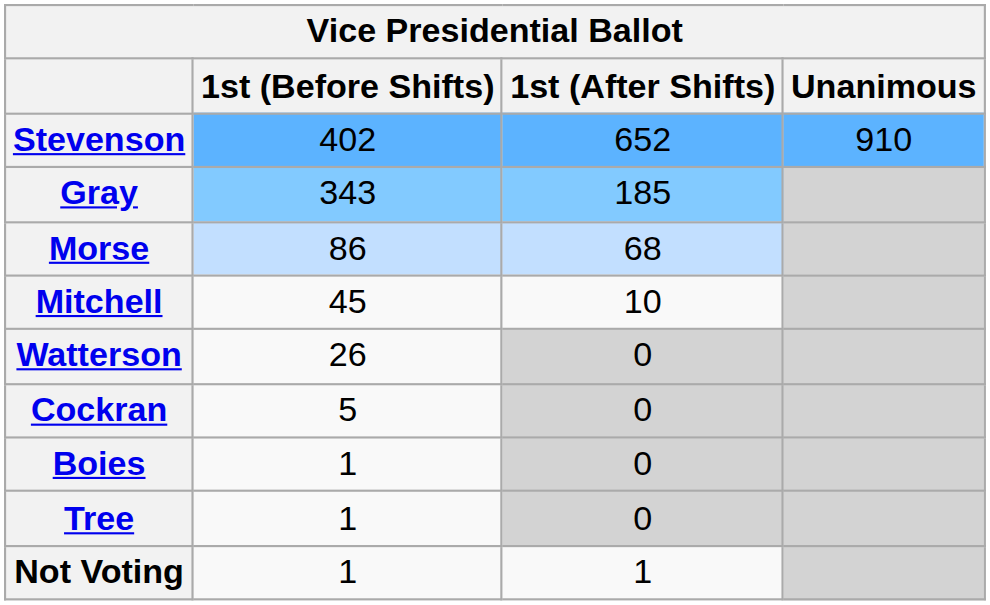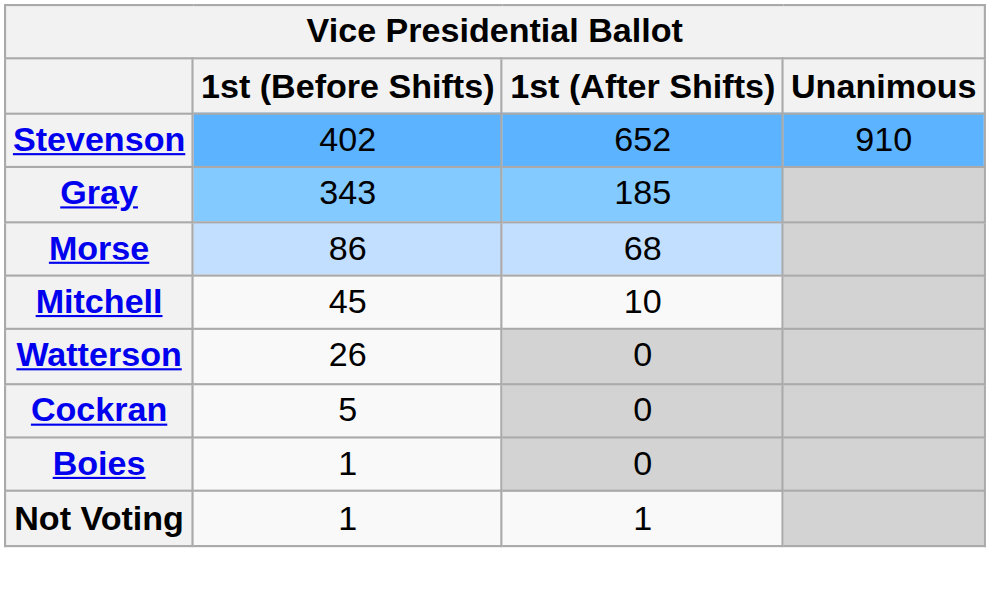- row: Tree | 1 | 0
